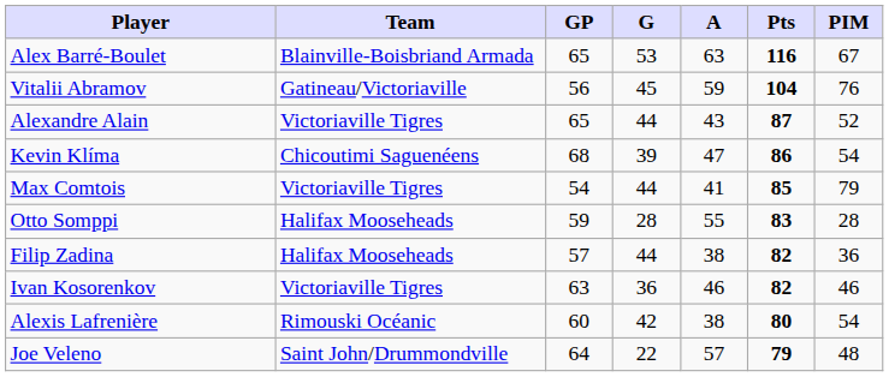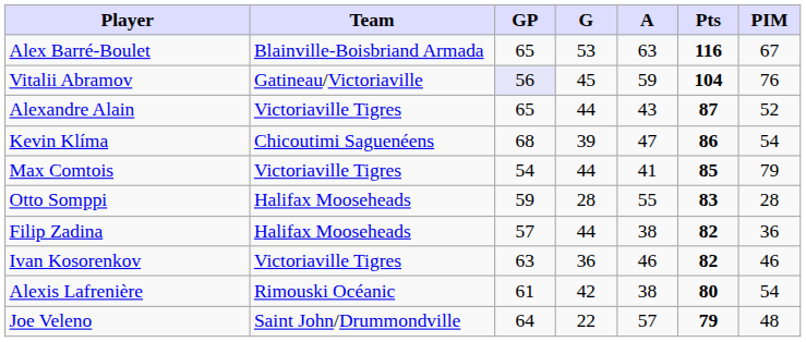Vitalii Abramov | GP: no background -> lavender background
Alexis Lafrenière | GP: 60 -> 61
